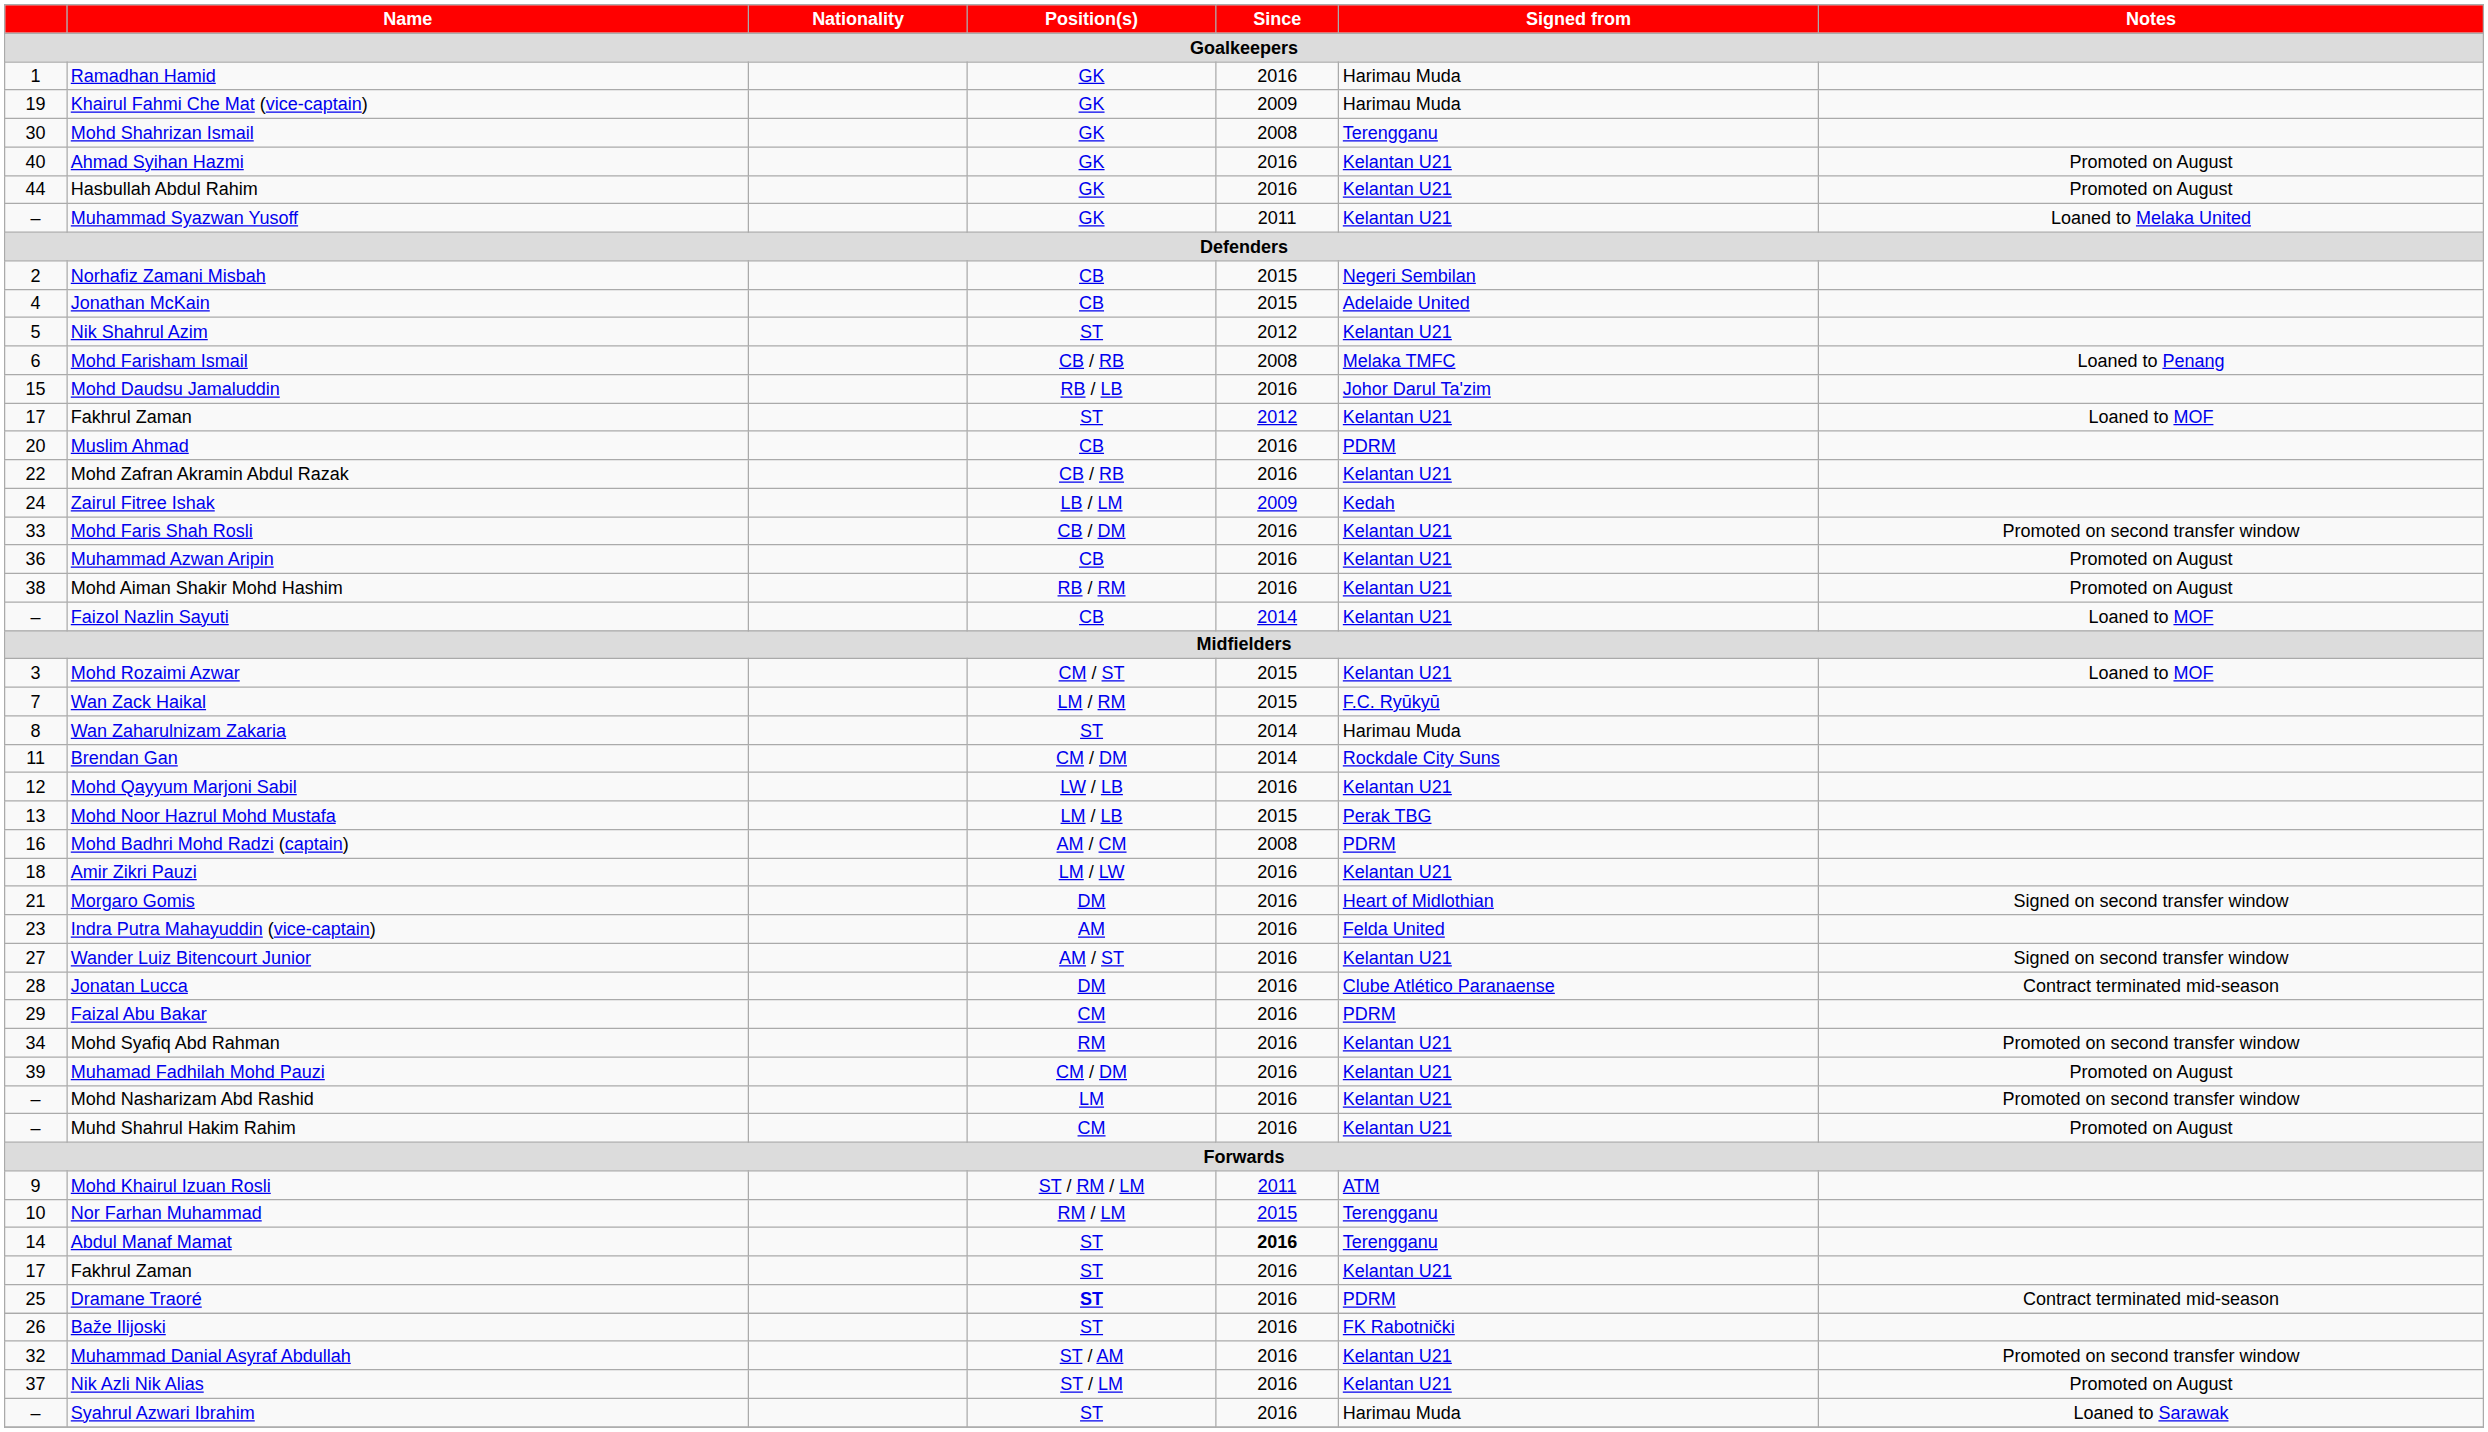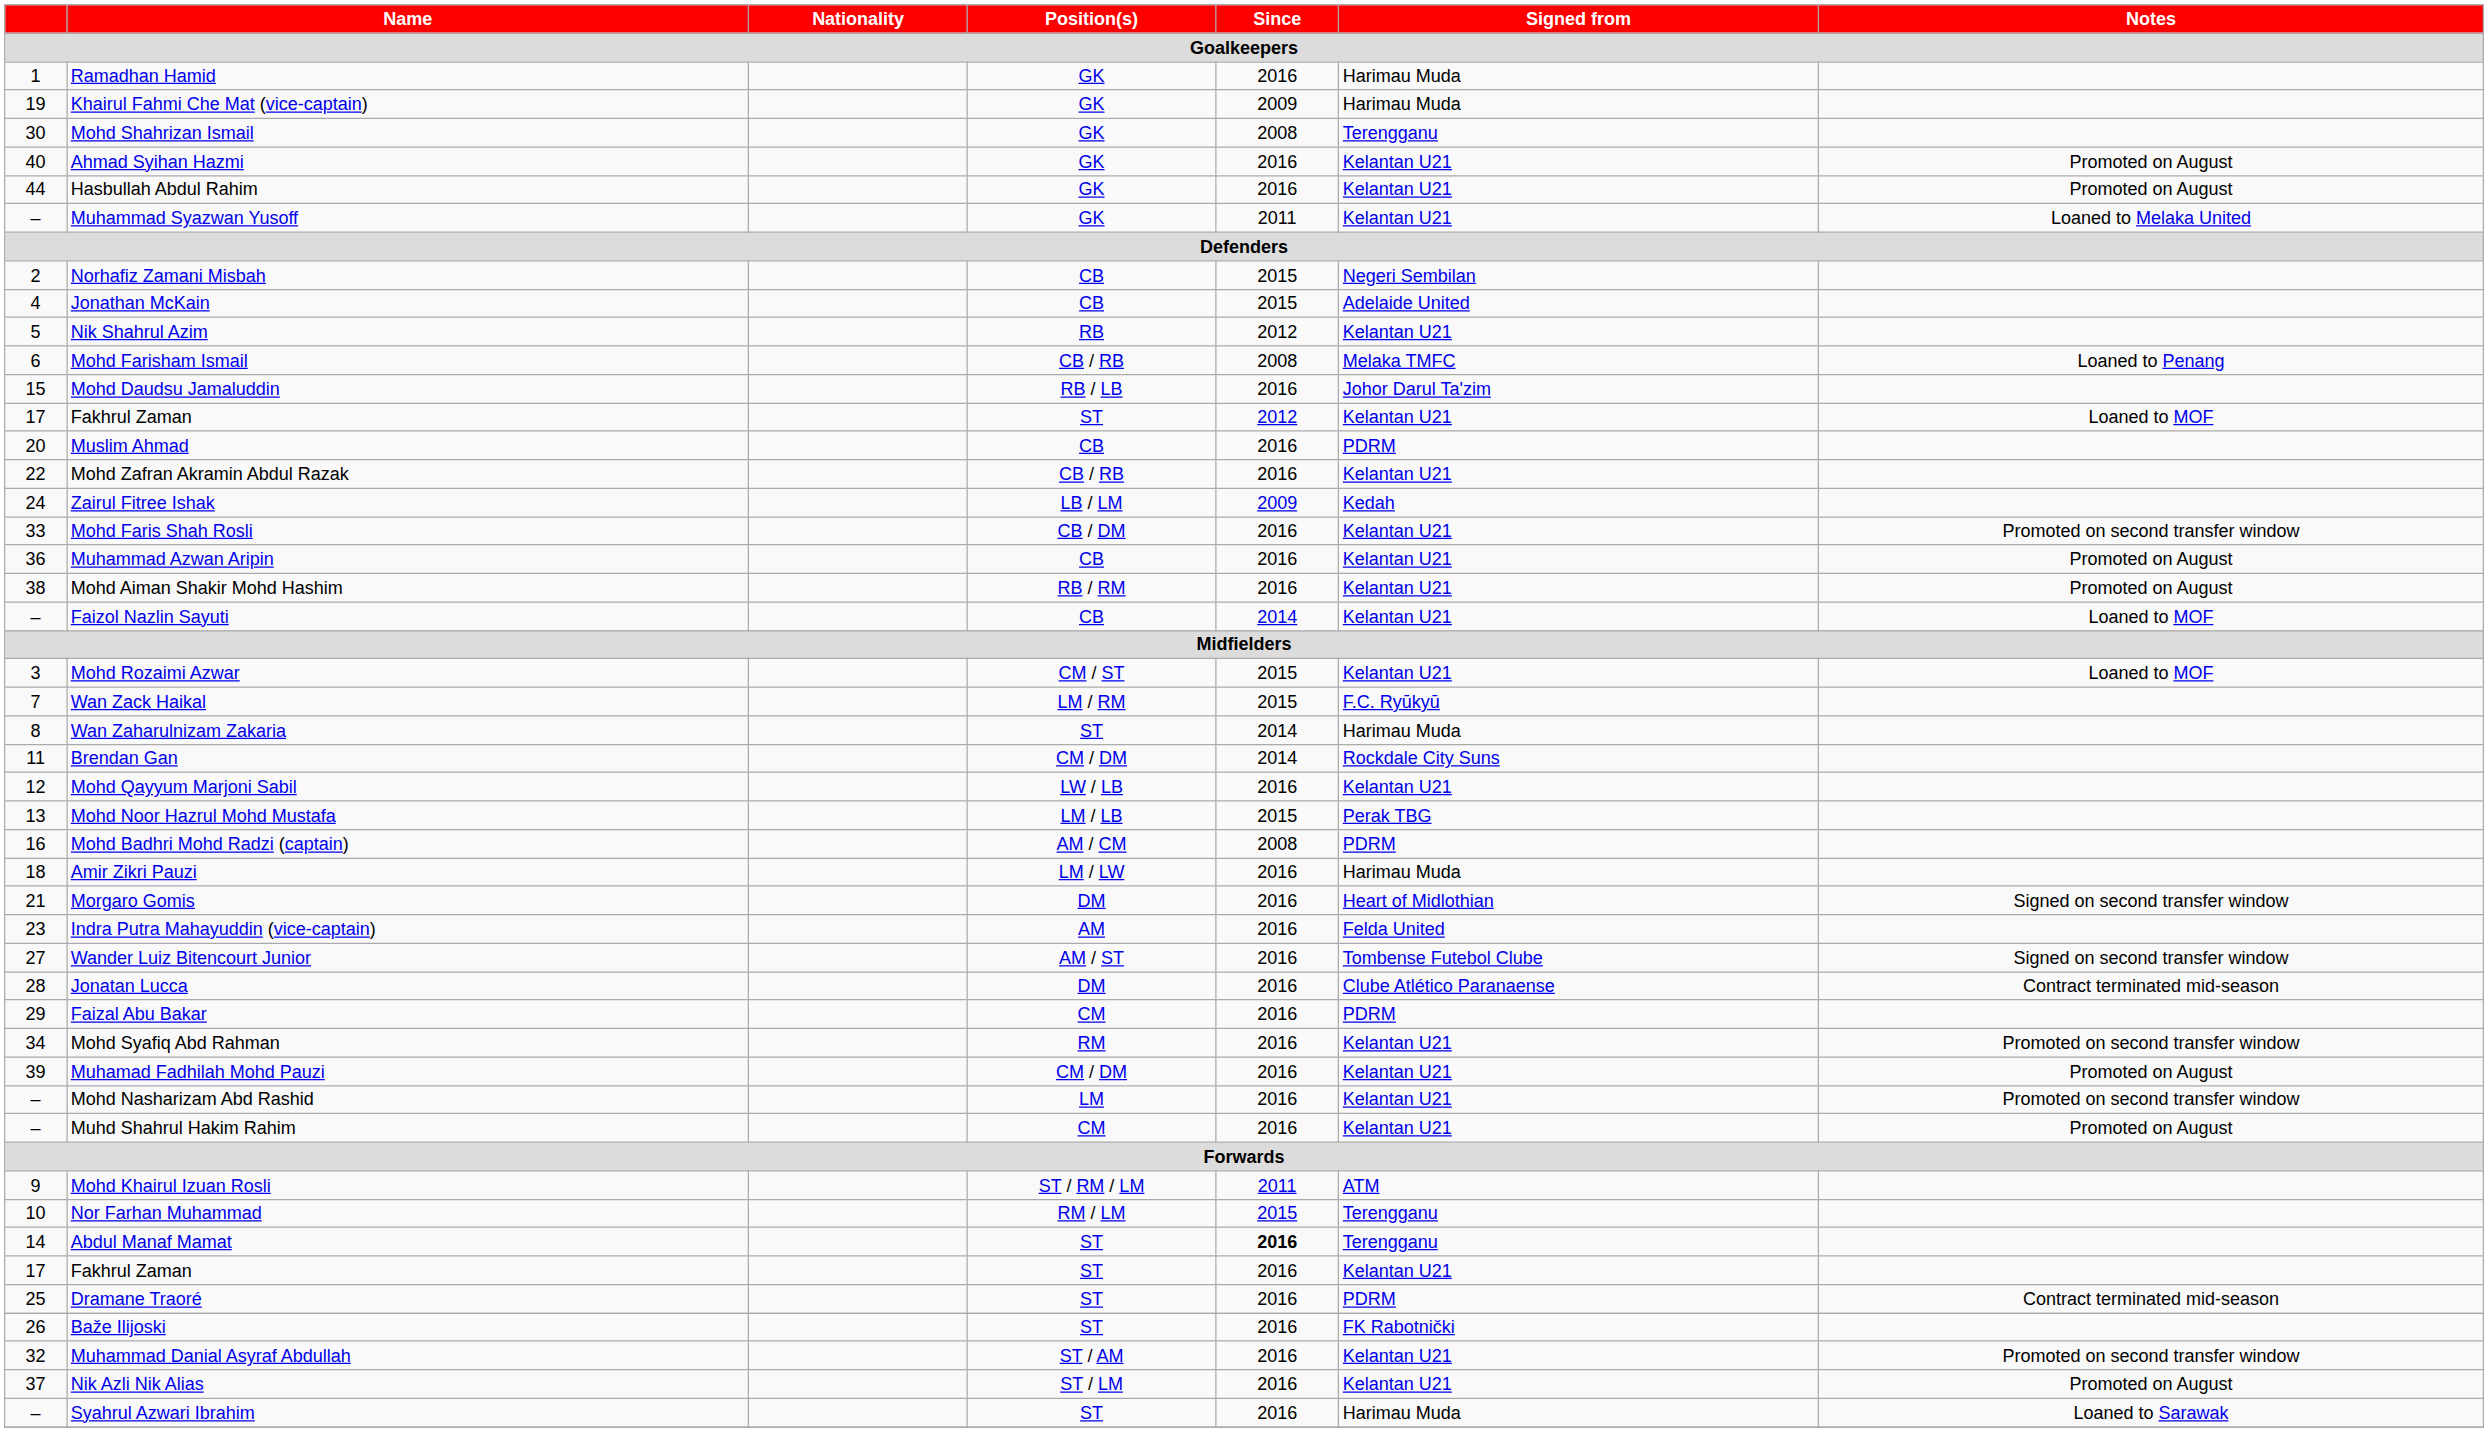Nik Shahrul Azim | Position(s): ST -> RB
Amir Zikri Pauzi | Signed from: Kelantan U21 -> Harimau Muda
Wander Luiz Bitencourt Junior | Signed from: Kelantan U21 -> Tombense Futebol Clube
Dramane Traoré | Position(s): bold -> normal
